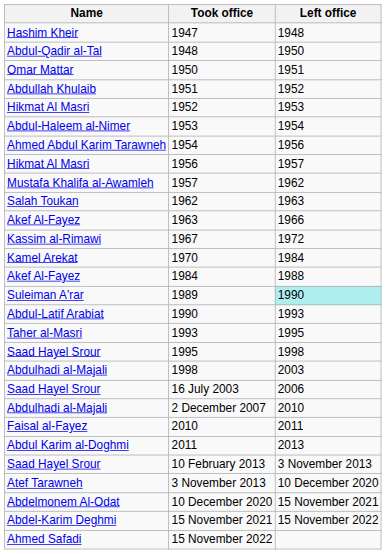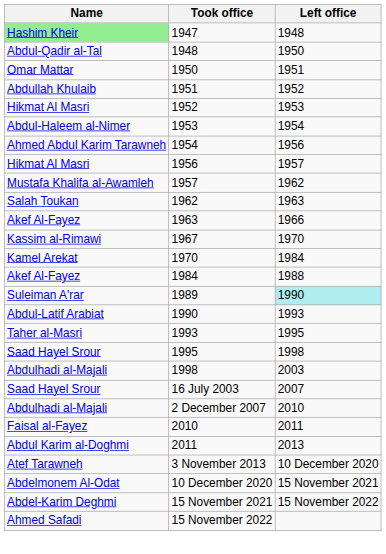1947 | Name: no background -> lightgreen background
1967 | Left office: 1972 -> 1970
16 July 2003 | Left office: 2006 -> 2007
- row: Saad Hayel Srour | 10 February 2013 | 3 November 2013
